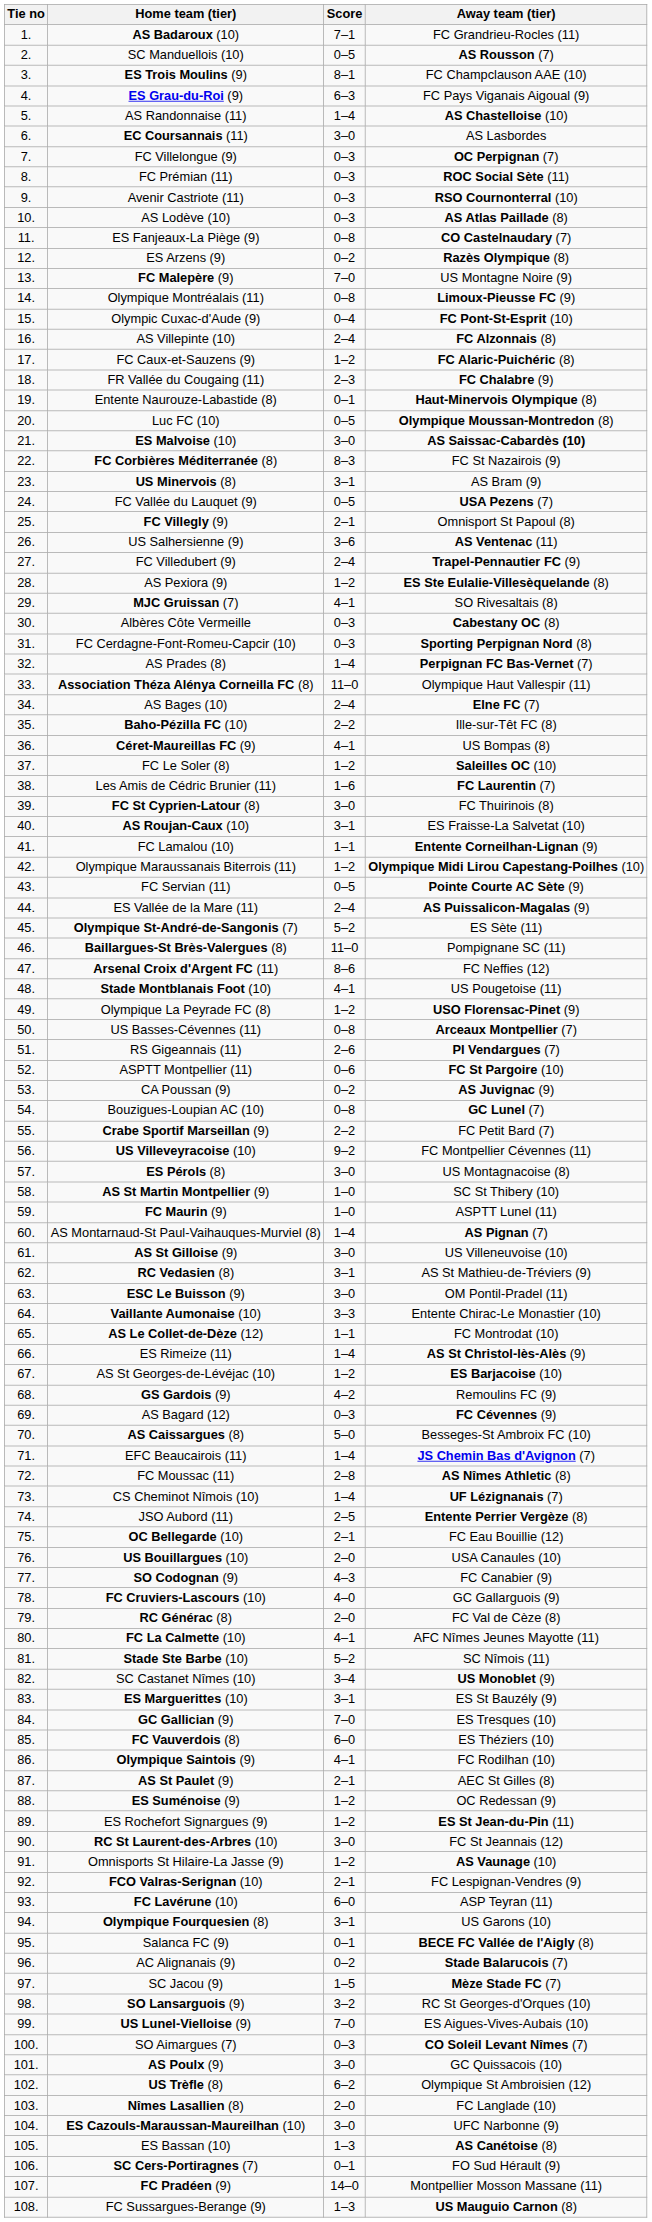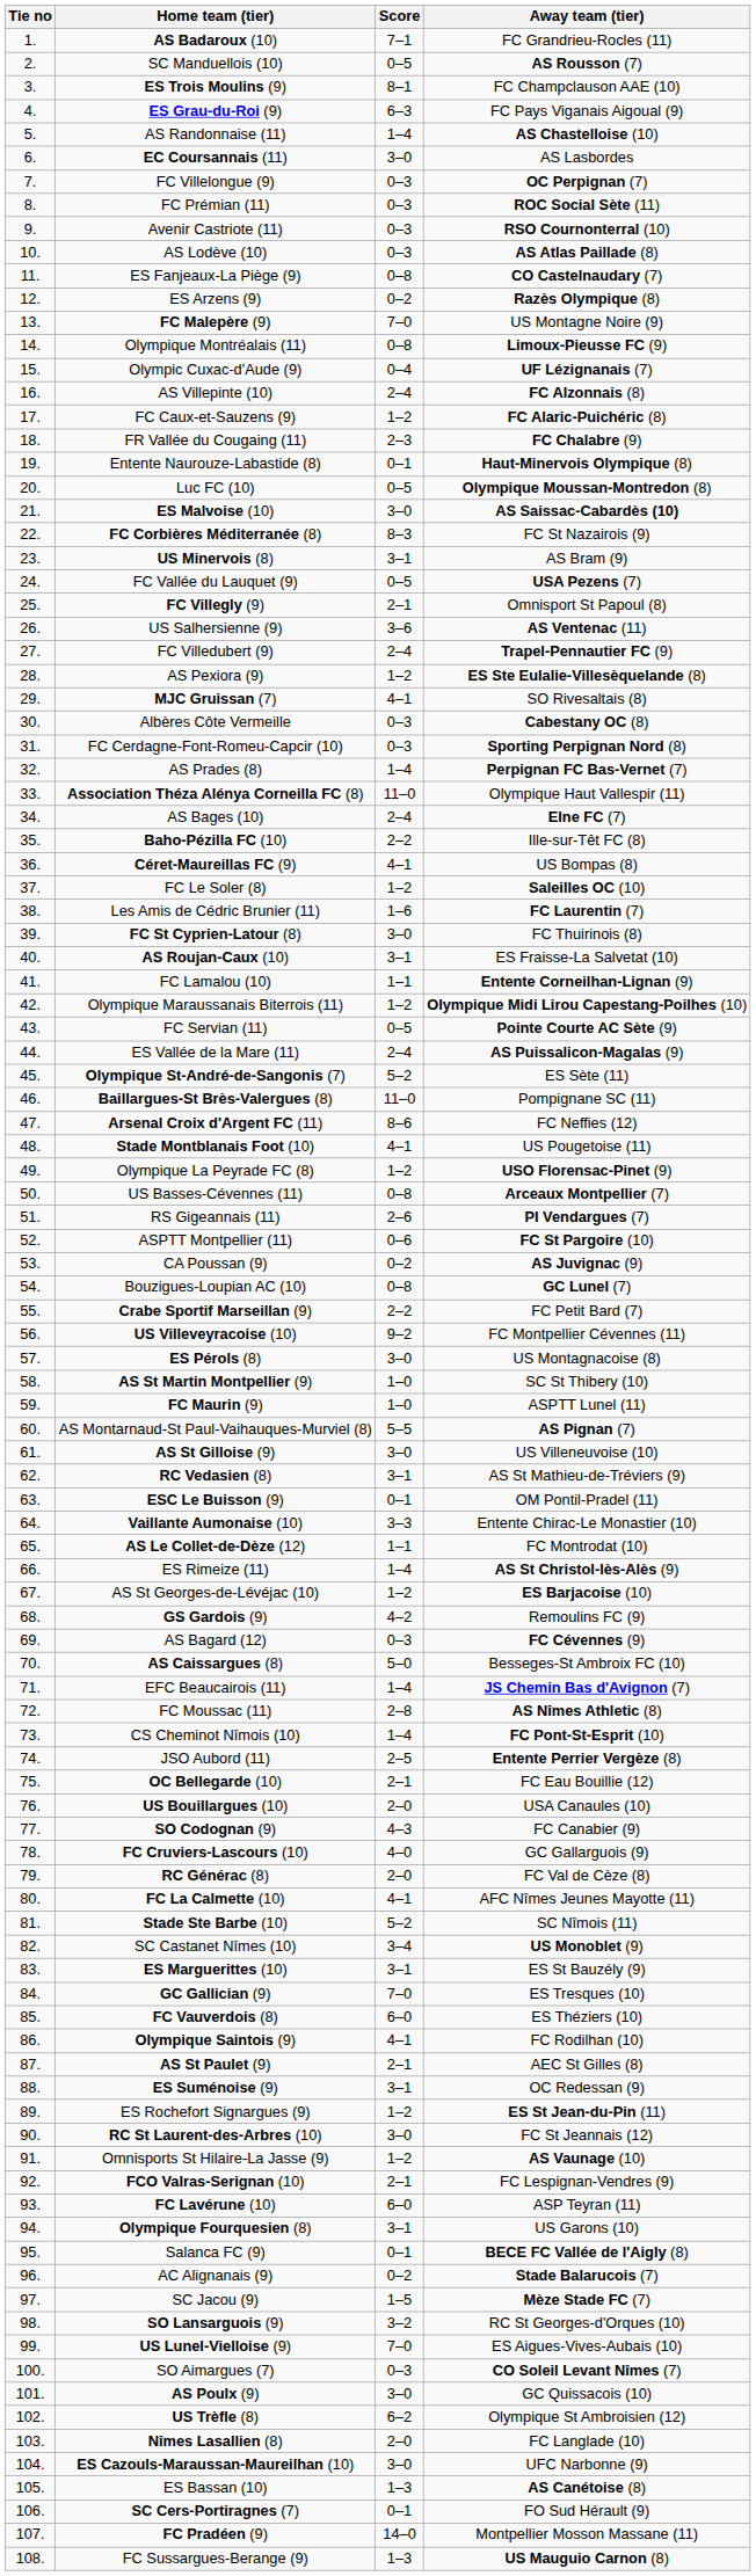Olympic Cuxac-d'Aude (9) | Away team (tier): FC Pont-St-Esprit (10) -> UF Lézignanais (7)
AS Montarnaud-St Paul-Vaihauques-Murviel (8) | Score: 1–4 -> 5–5
ESC Le Buisson (9) | Score: 3–0 -> 0–1
CS Cheminot Nîmois (10) | Away team (tier): UF Lézignanais (7) -> FC Pont-St-Esprit (10)
ES Suménoise (9) | Score: 1–2 -> 3–1
